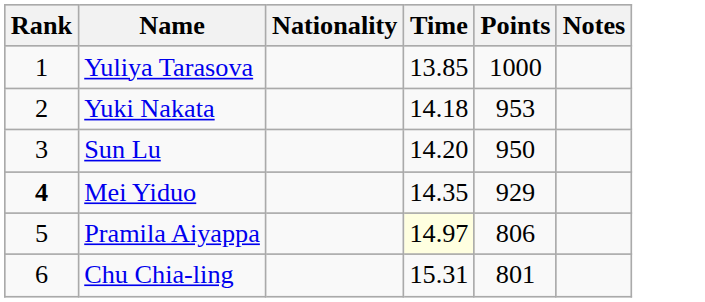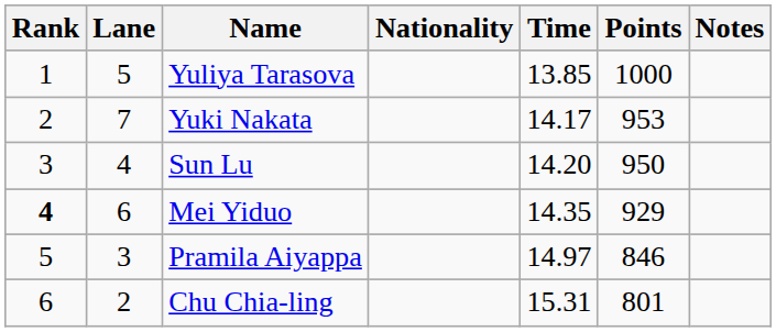+ column: Lane | 5 | 7 | 4 | 6 | 3 | 2
Yuki Nakata | Time: 14.18 -> 14.17
Pramila Aiyappa | Time: lightyellow background -> no background
Pramila Aiyappa | Points: 806 -> 846
